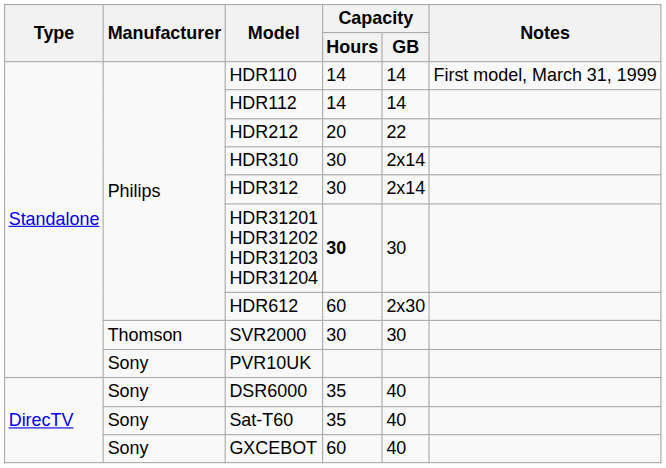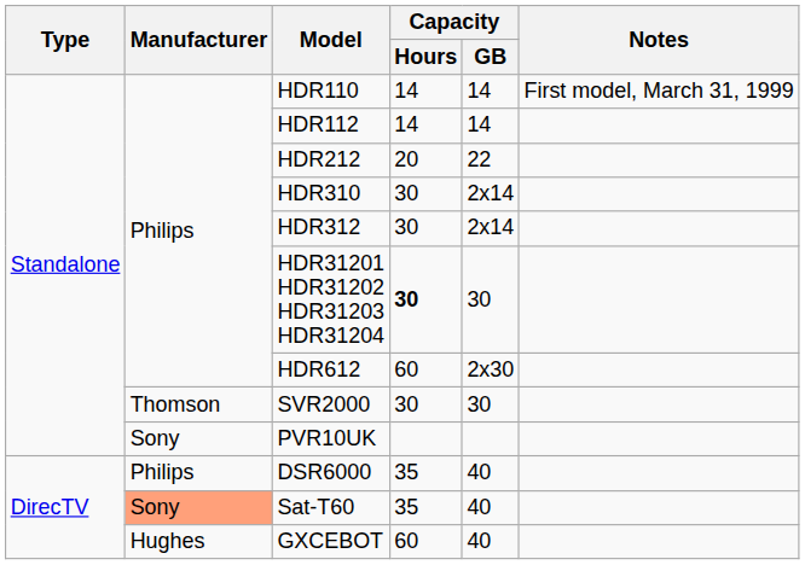DSR6000 | Manufacturer: Sony -> Philips
Sat-T60 | Manufacturer: no background -> lightsalmon background
GXCEBOT | Manufacturer: Sony -> Hughes
